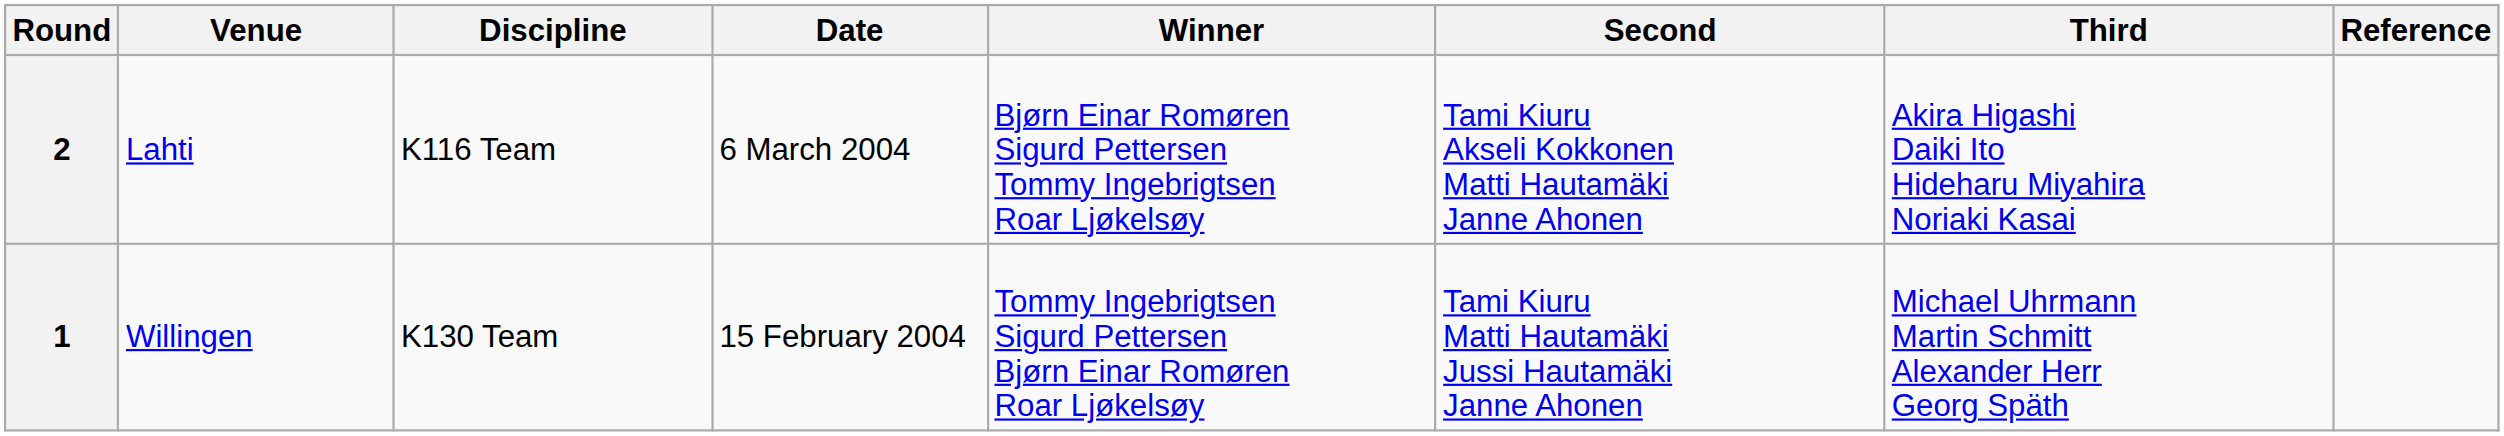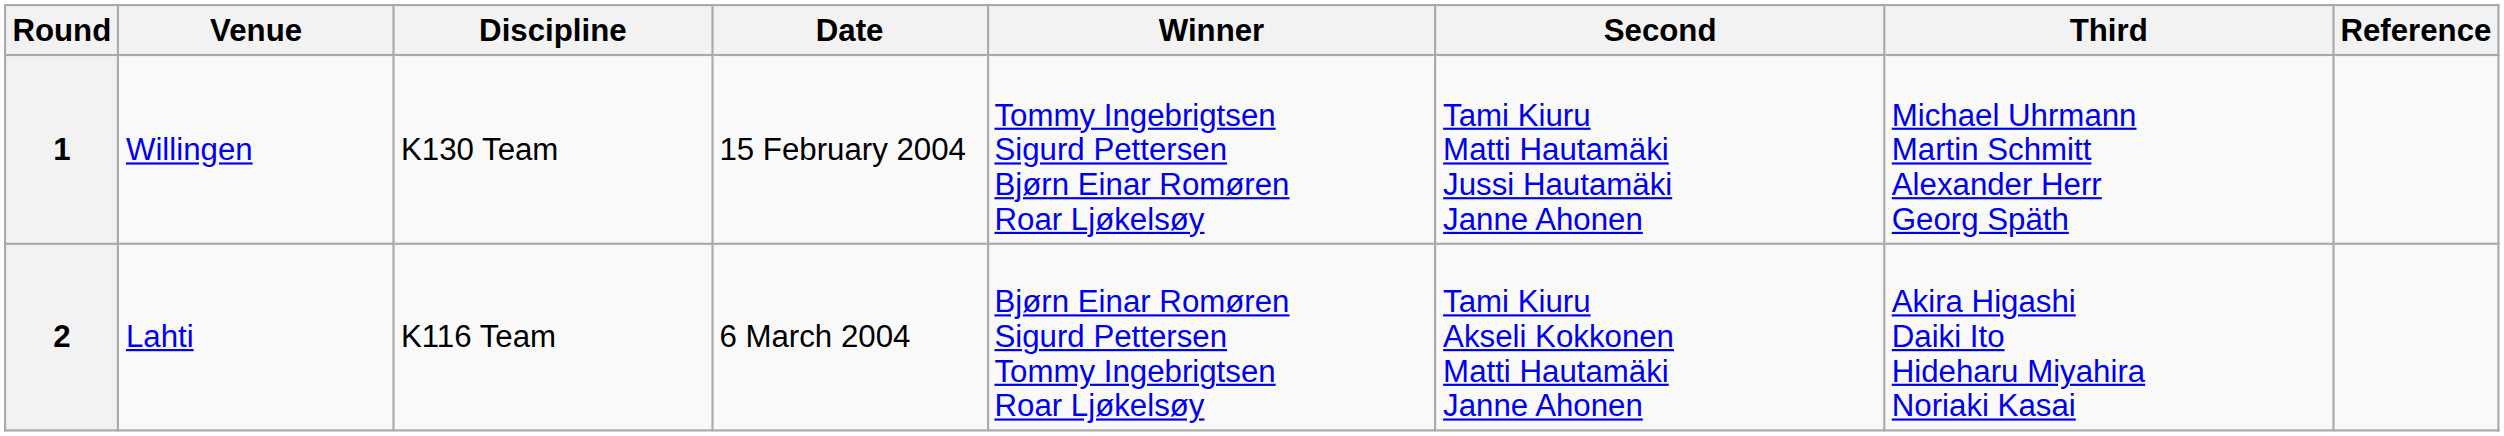rows swapped: 1 <-> 2
